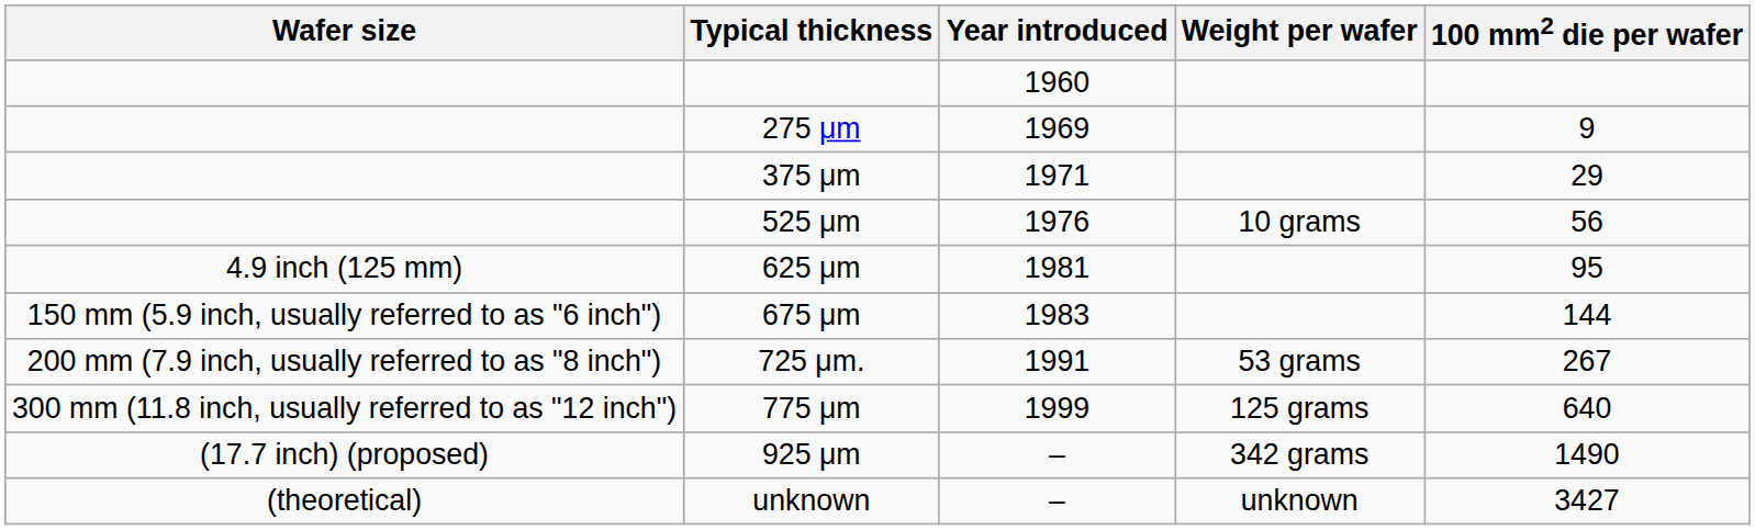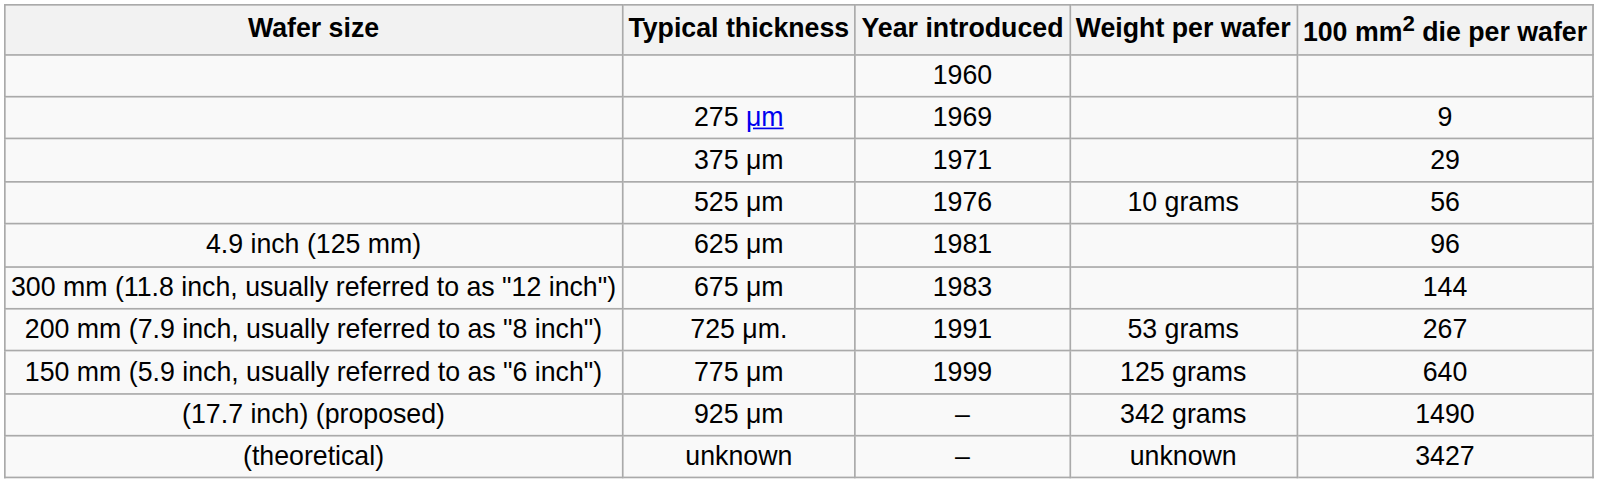625 μm | 100 mm2 die per wafer: 95 -> 96
675 μm | Wafer size: 150 mm (5.9 inch, usually referred to as "6 inch") -> 300 mm (11.8 inch, usually referred to as "12 inch")
775 μm | Wafer size: 300 mm (11.8 inch, usually referred to as "12 inch") -> 150 mm (5.9 inch, usually referred to as "6 inch")
